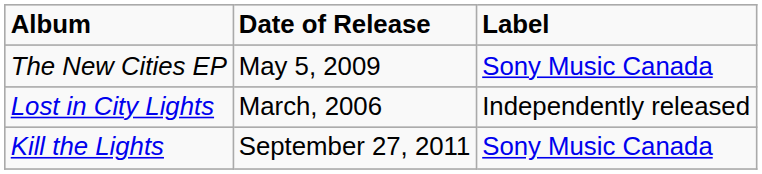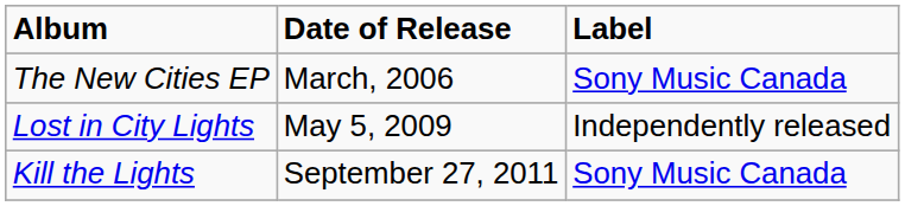The New Cities EP | Date of Release: May 5, 2009 -> March, 2006
Lost in City Lights | Date of Release: March, 2006 -> May 5, 2009
